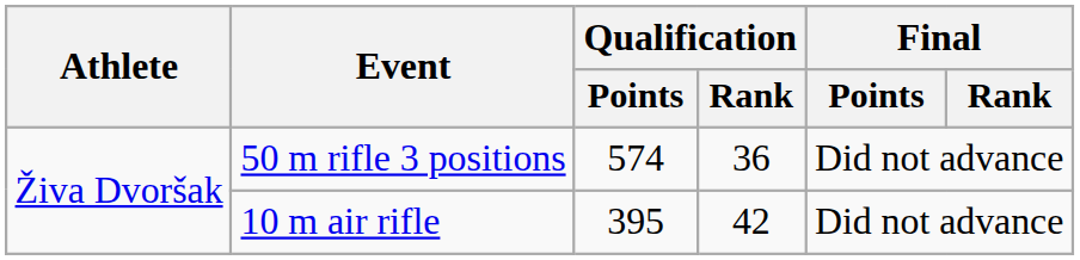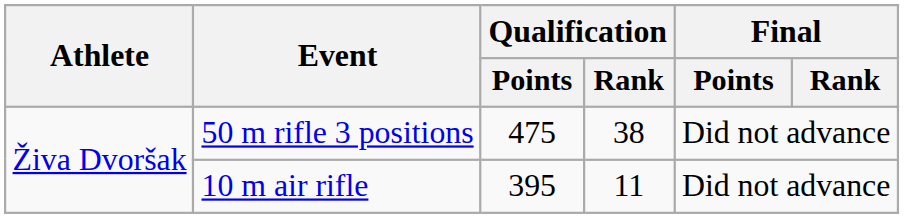50 m rifle 3 positions | Qualification / Points: 574 -> 475
50 m rifle 3 positions | Qualification / Rank: 36 -> 38
10 m air rifle | Qualification / Rank: 42 -> 11
